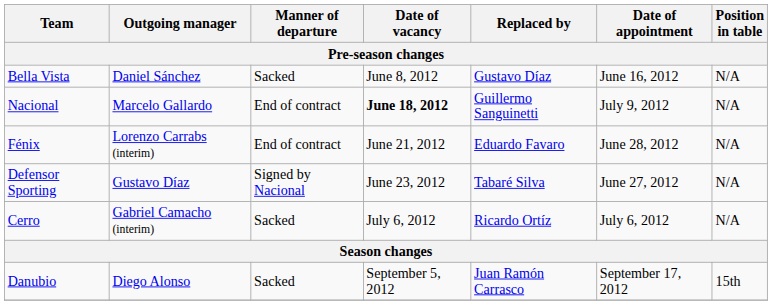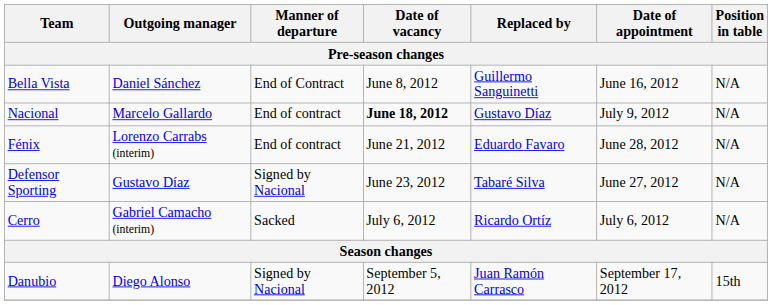Bella Vista | Manner of departure: Sacked -> End of Contract
Bella Vista | Replaced by: Gustavo Díaz -> Guillermo Sanguinetti
Nacional | Replaced by: Guillermo Sanguinetti -> Gustavo Díaz
Danubio | Manner of departure: Sacked -> Signed by Nacional
